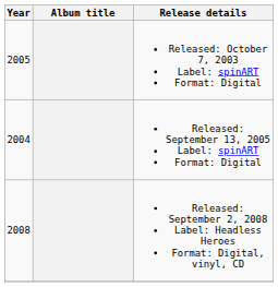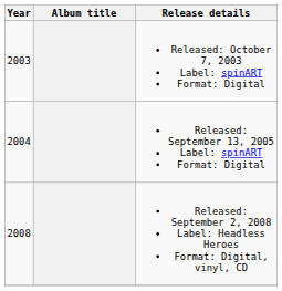Released: October 7, 2003 Label: spinART Format: Digital | Year: 2005 -> 2003
